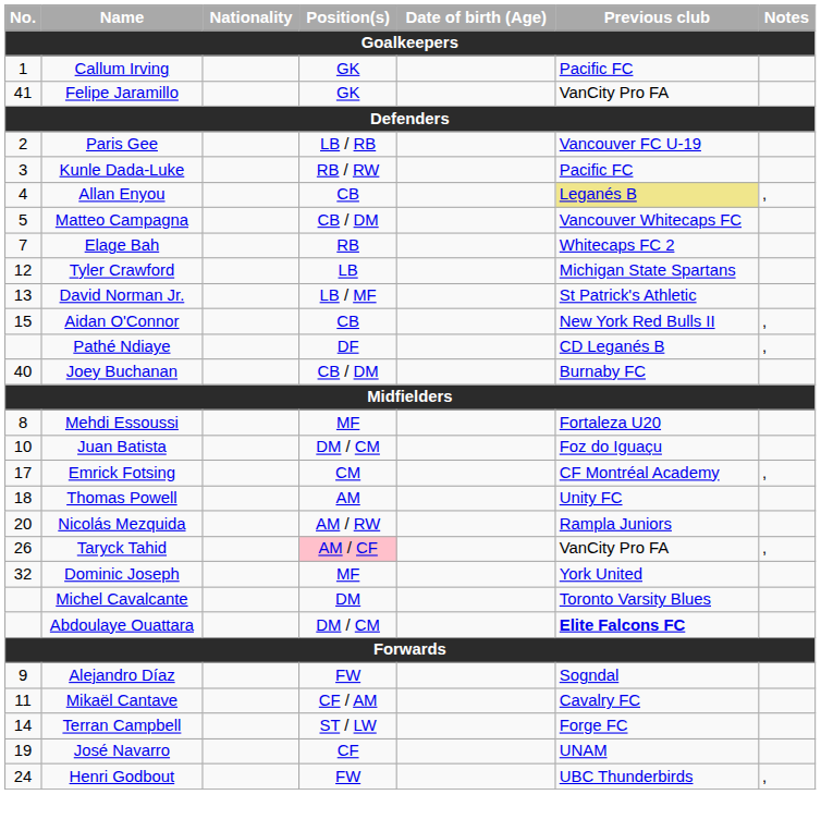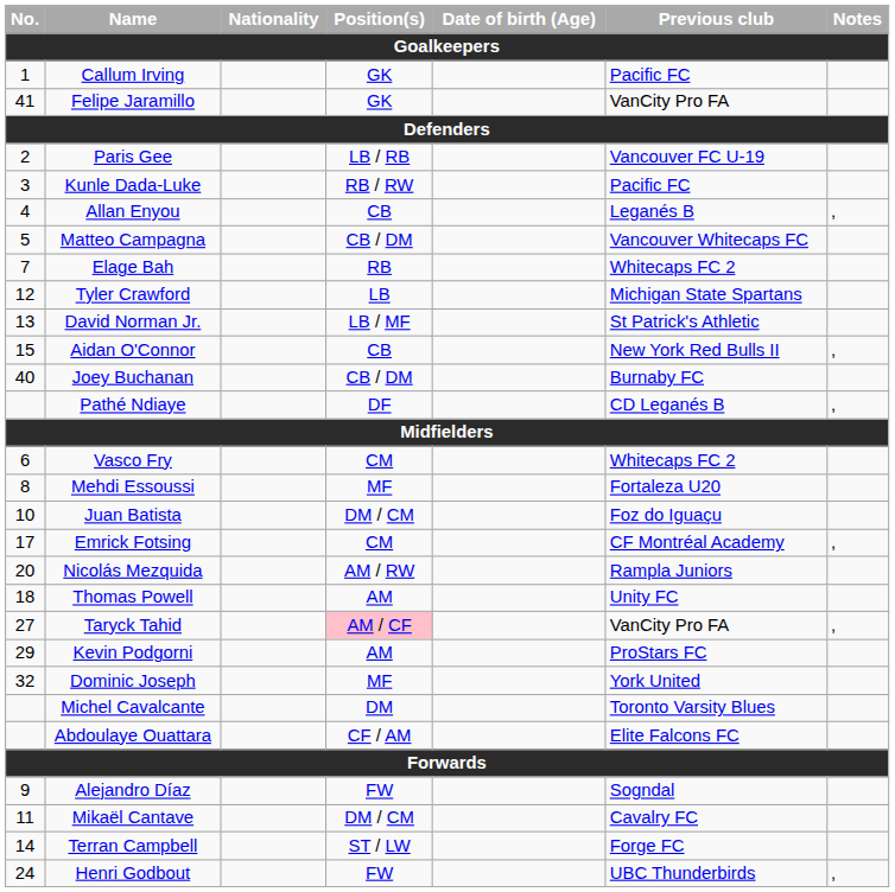Allan Enyou | Previous club: khaki background -> no background
rows swapped: Joey Buchanan <-> Pathé Ndiaye
+ row: 6 | Vasco Fry | CM | Whitecaps FC 2
rows swapped: Thomas Powell <-> Nicolás Mezquida
Taryck Tahid | No.: 26 -> 27
+ row: 29 | Kevin Podgorni | AM | ProStars FC
Abdoulaye Ouattara | Position(s): DM / CM -> CF / AM
Abdoulaye Ouattara | Previous club: bold -> normal
Mikaël Cantave | Position(s): CF / AM -> DM / CM
- row: 19 | José Navarro | CF | UNAM
